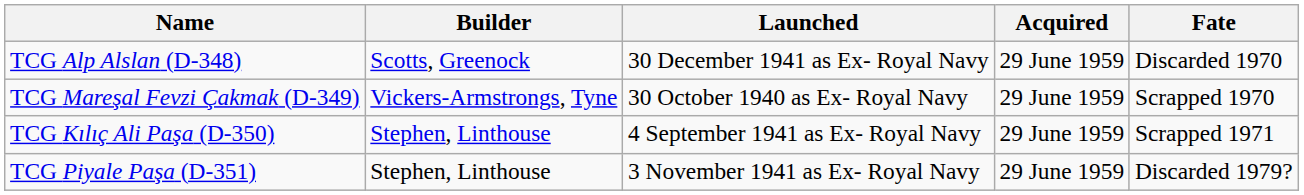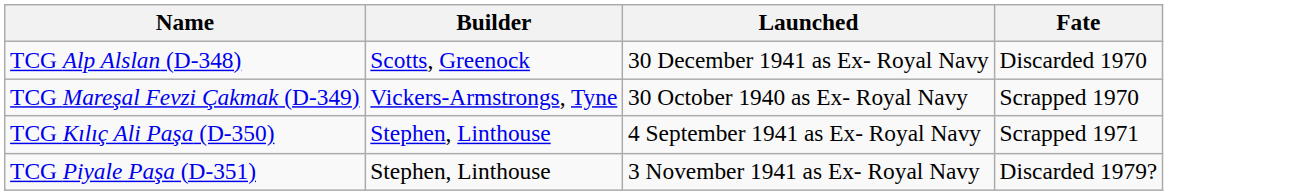- column: Acquired | 29 June 1959 | 29 June 1959 | 29 June 1959 | 29 June 1959
